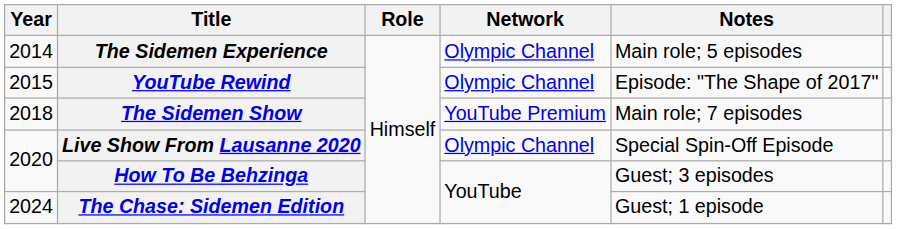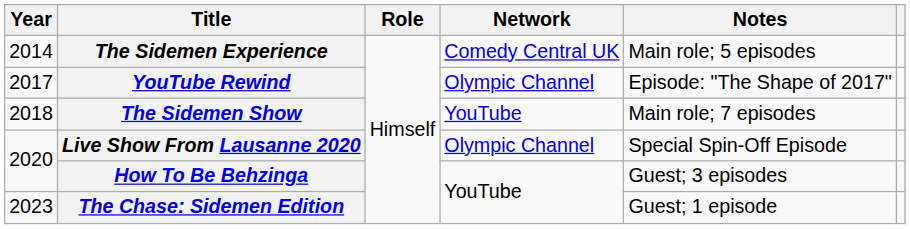The Sidemen Experience | Network: Olympic Channel -> Comedy Central UK
YouTube Rewind | Year: 2015 -> 2017
The Sidemen Show | Network: YouTube Premium -> YouTube
The Chase: Sidemen Edition | Year: 2024 -> 2023
